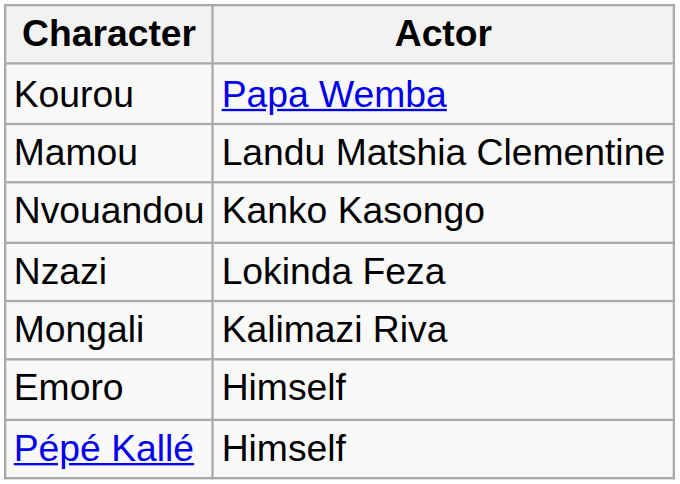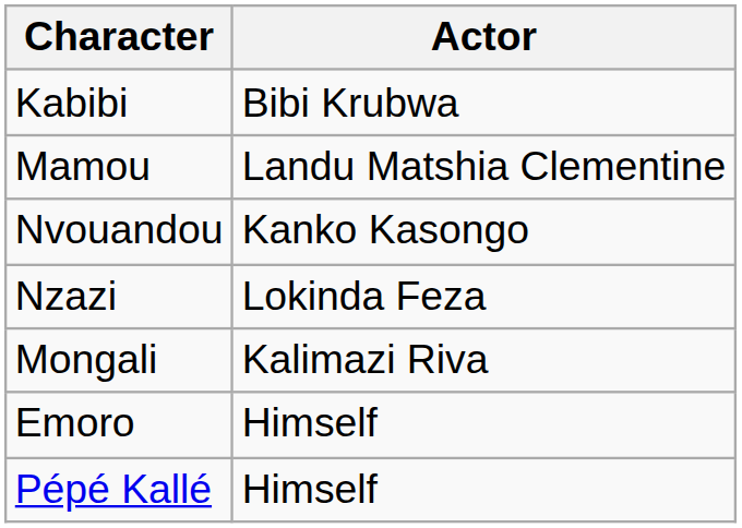- row: Kourou | Papa Wemba
+ row: Kabibi | Bibi Krubwa
